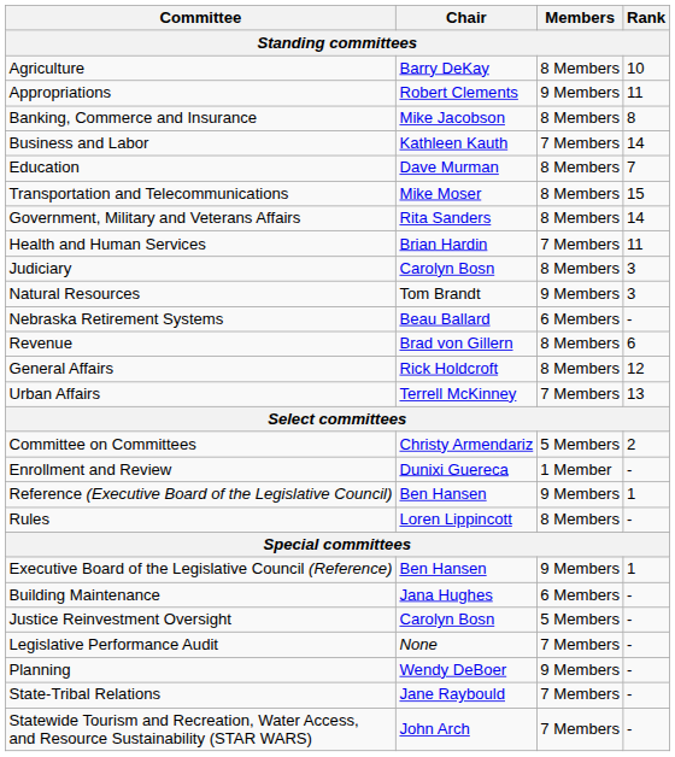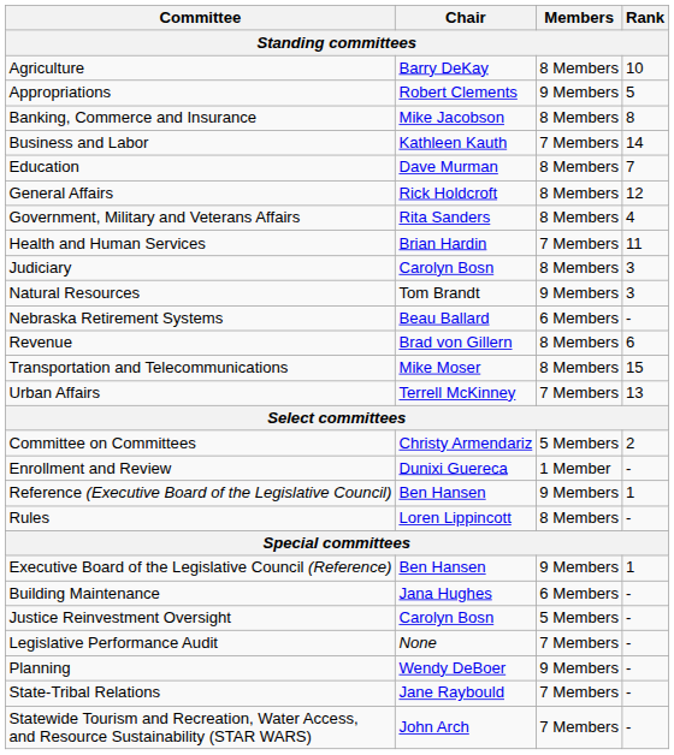Appropriations | Rank: 11 -> 5
rows swapped: General Affairs <-> Transportation and Telecommunications
Government, Military and Veterans Affairs | Rank: 14 -> 4
